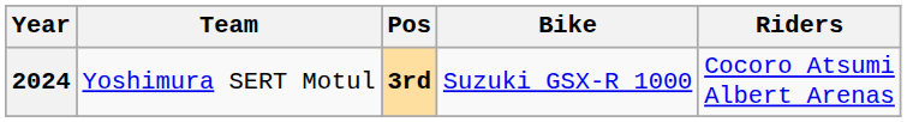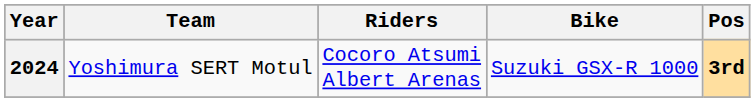columns swapped: Riders <-> Pos
